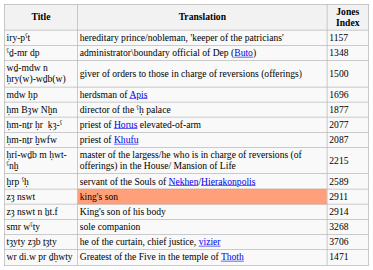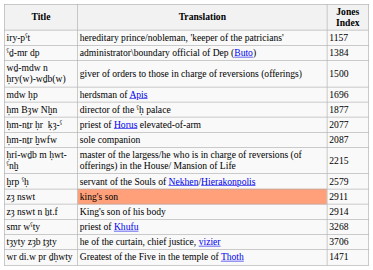ˁḏ-mr dp | Jones Index: 1348 -> 1384
ḥm-nṯr ḫwfw | Translation: priest of Khufu -> sole companion
ḫrp ˁḥ | Jones Index: 2589 -> 2579
smr wˁty | Translation: sole companion -> priest of Khufu
